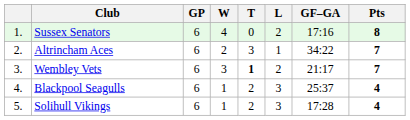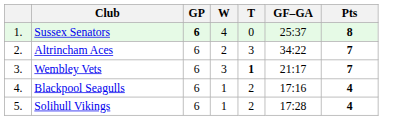- column: L | 2 | 1 | 2 | 3 | 3
Sussex Senators | GP: normal -> bold
Sussex Senators | GF–GA: 17:16 -> 25:37
Blackpool Seagulls | GF–GA: 25:37 -> 17:16
